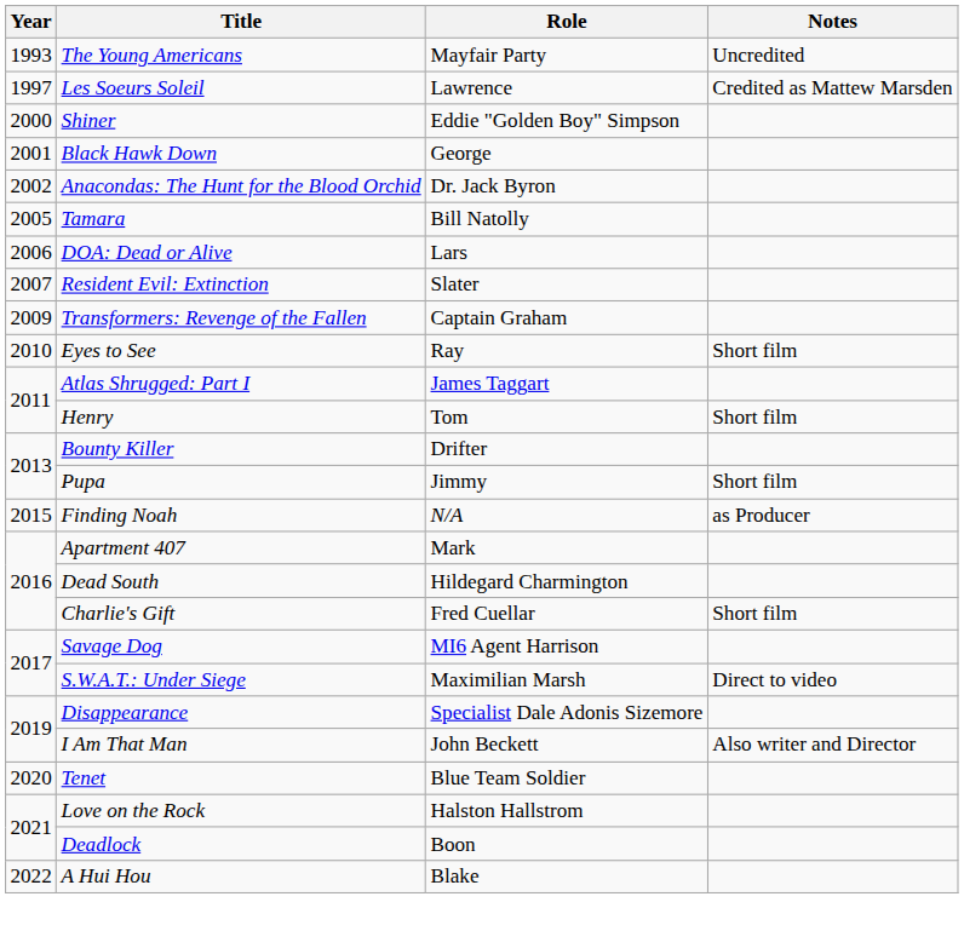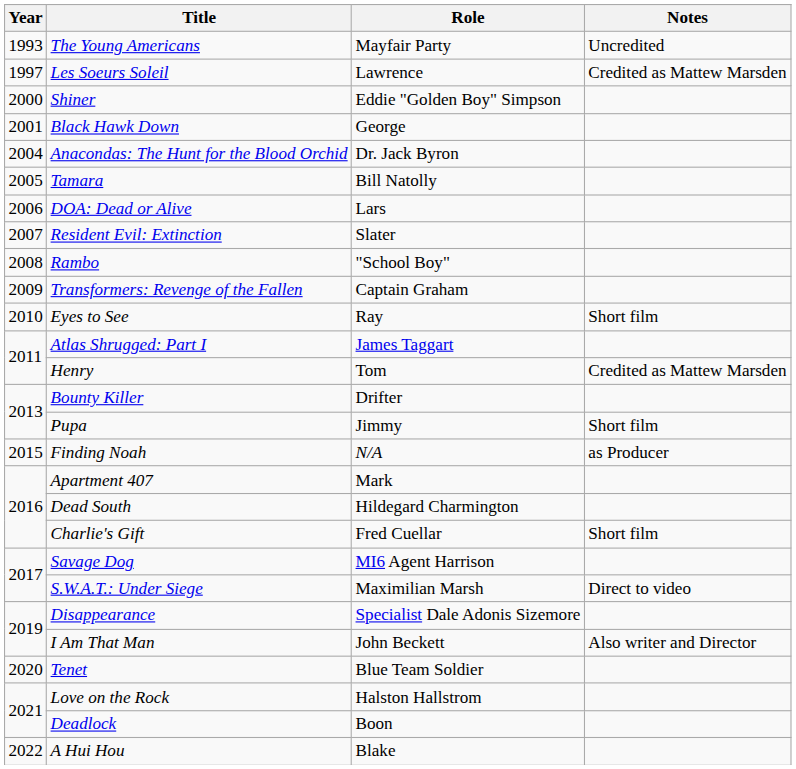Anacondas: The Hunt for the Blood Orchid | Year: 2002 -> 2004
+ row: 2008 | Rambo | "School Boy"
Henry | Notes: Short film -> Credited as Mattew Marsden
